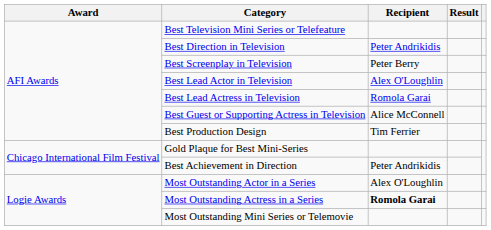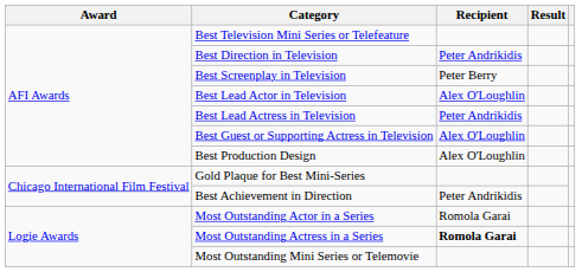Best Lead Actress in Television | Recipient: Romola Garai -> Peter Andrikidis
Best Guest or Supporting Actress in Television | Recipient: Alice McConnell -> Alex O'Loughlin
Best Production Design | Recipient: Tim Ferrier -> Alex O'Loughlin
Most Outstanding Actor in a Series | Recipient: Alex O'Loughlin -> Romola Garai
